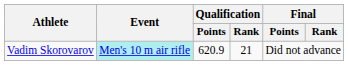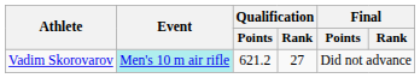Vadim Skorovarov | Qualification / Points: 620.9 -> 621.2
Vadim Skorovarov | Qualification / Rank: 21 -> 27
